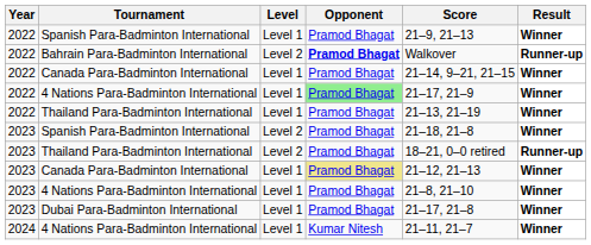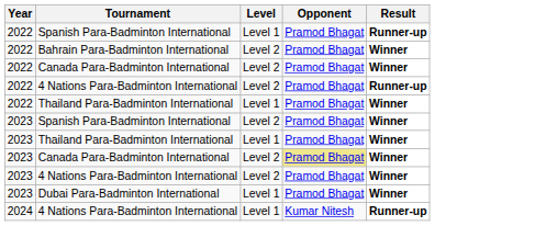- column: Score | 21–9, 21–13 | Walkover | 21–14, 9–21, 21–15 | 21–17, 21–9 | 21–13, 21–19 | 21–18, 21–8 | 18–21, 0–0 retired | 21–12, 21–13 | 21–8, 21–10 | 21–17, 21–8 | 21–11, 21–7
2022 / Spanish Para-Badminton International | Result: Winner -> Runner-up
Bahrain Para-Badminton International | Opponent: bold -> normal
Bahrain Para-Badminton International | Result: Runner-up -> Winner
2022 / Canada Para-Badminton International | Level: Level 1 -> Level 2
2022 / 4 Nations Para-Badminton International | Level: Level 1 -> Level 2
2022 / 4 Nations Para-Badminton International | Opponent: lightgreen background -> no background
2022 / 4 Nations Para-Badminton International | Result: Winner -> Runner-up
2023 / Thailand Para-Badminton International | Level: Level 2 -> Level 1
2023 / Thailand Para-Badminton International | Result: Runner-up -> Winner
2023 / Canada Para-Badminton International | Level: Level 1 -> Level 2
2023 / 4 Nations Para-Badminton International | Level: Level 1 -> Level 2
2024 / 4 Nations Para-Badminton International | Result: Winner -> Runner-up
